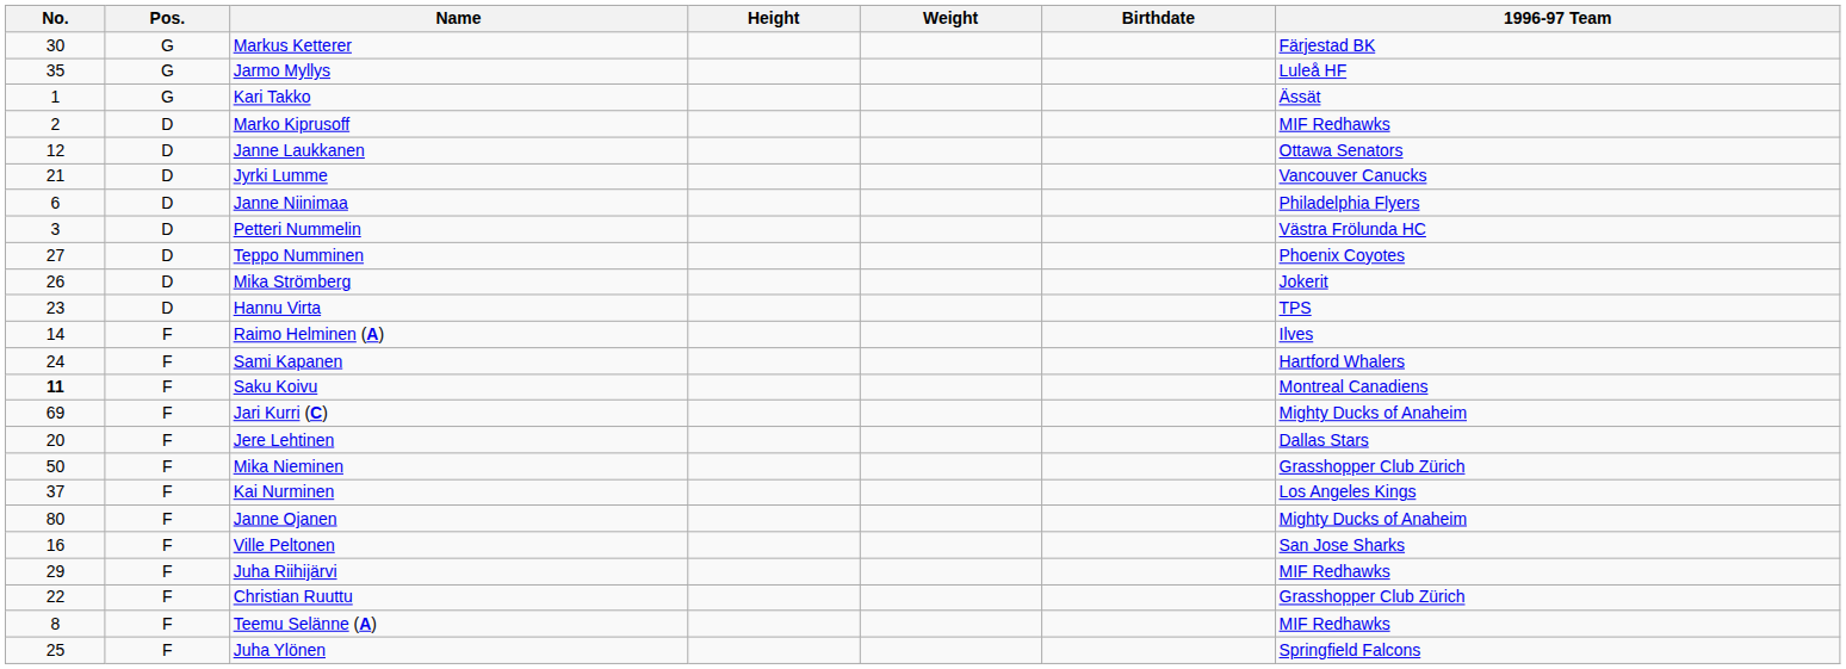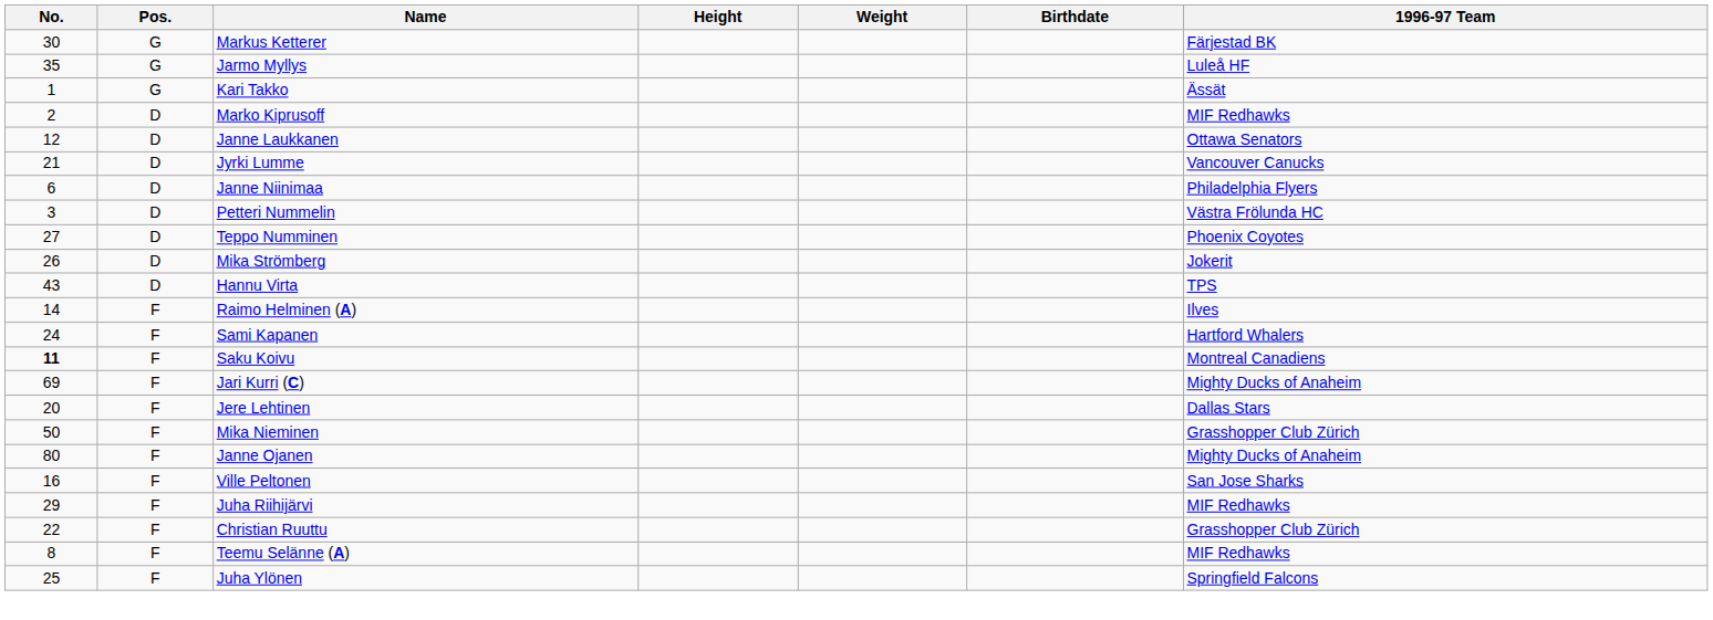Hannu Virta | No.: 23 -> 43
- row: 37 | F | Kai Nurminen | Los Angeles Kings
